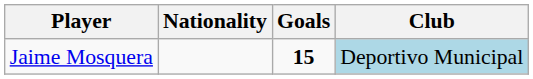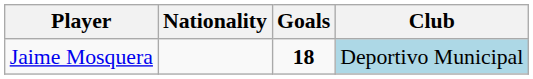Jaime Mosquera | Goals: 15 -> 18
